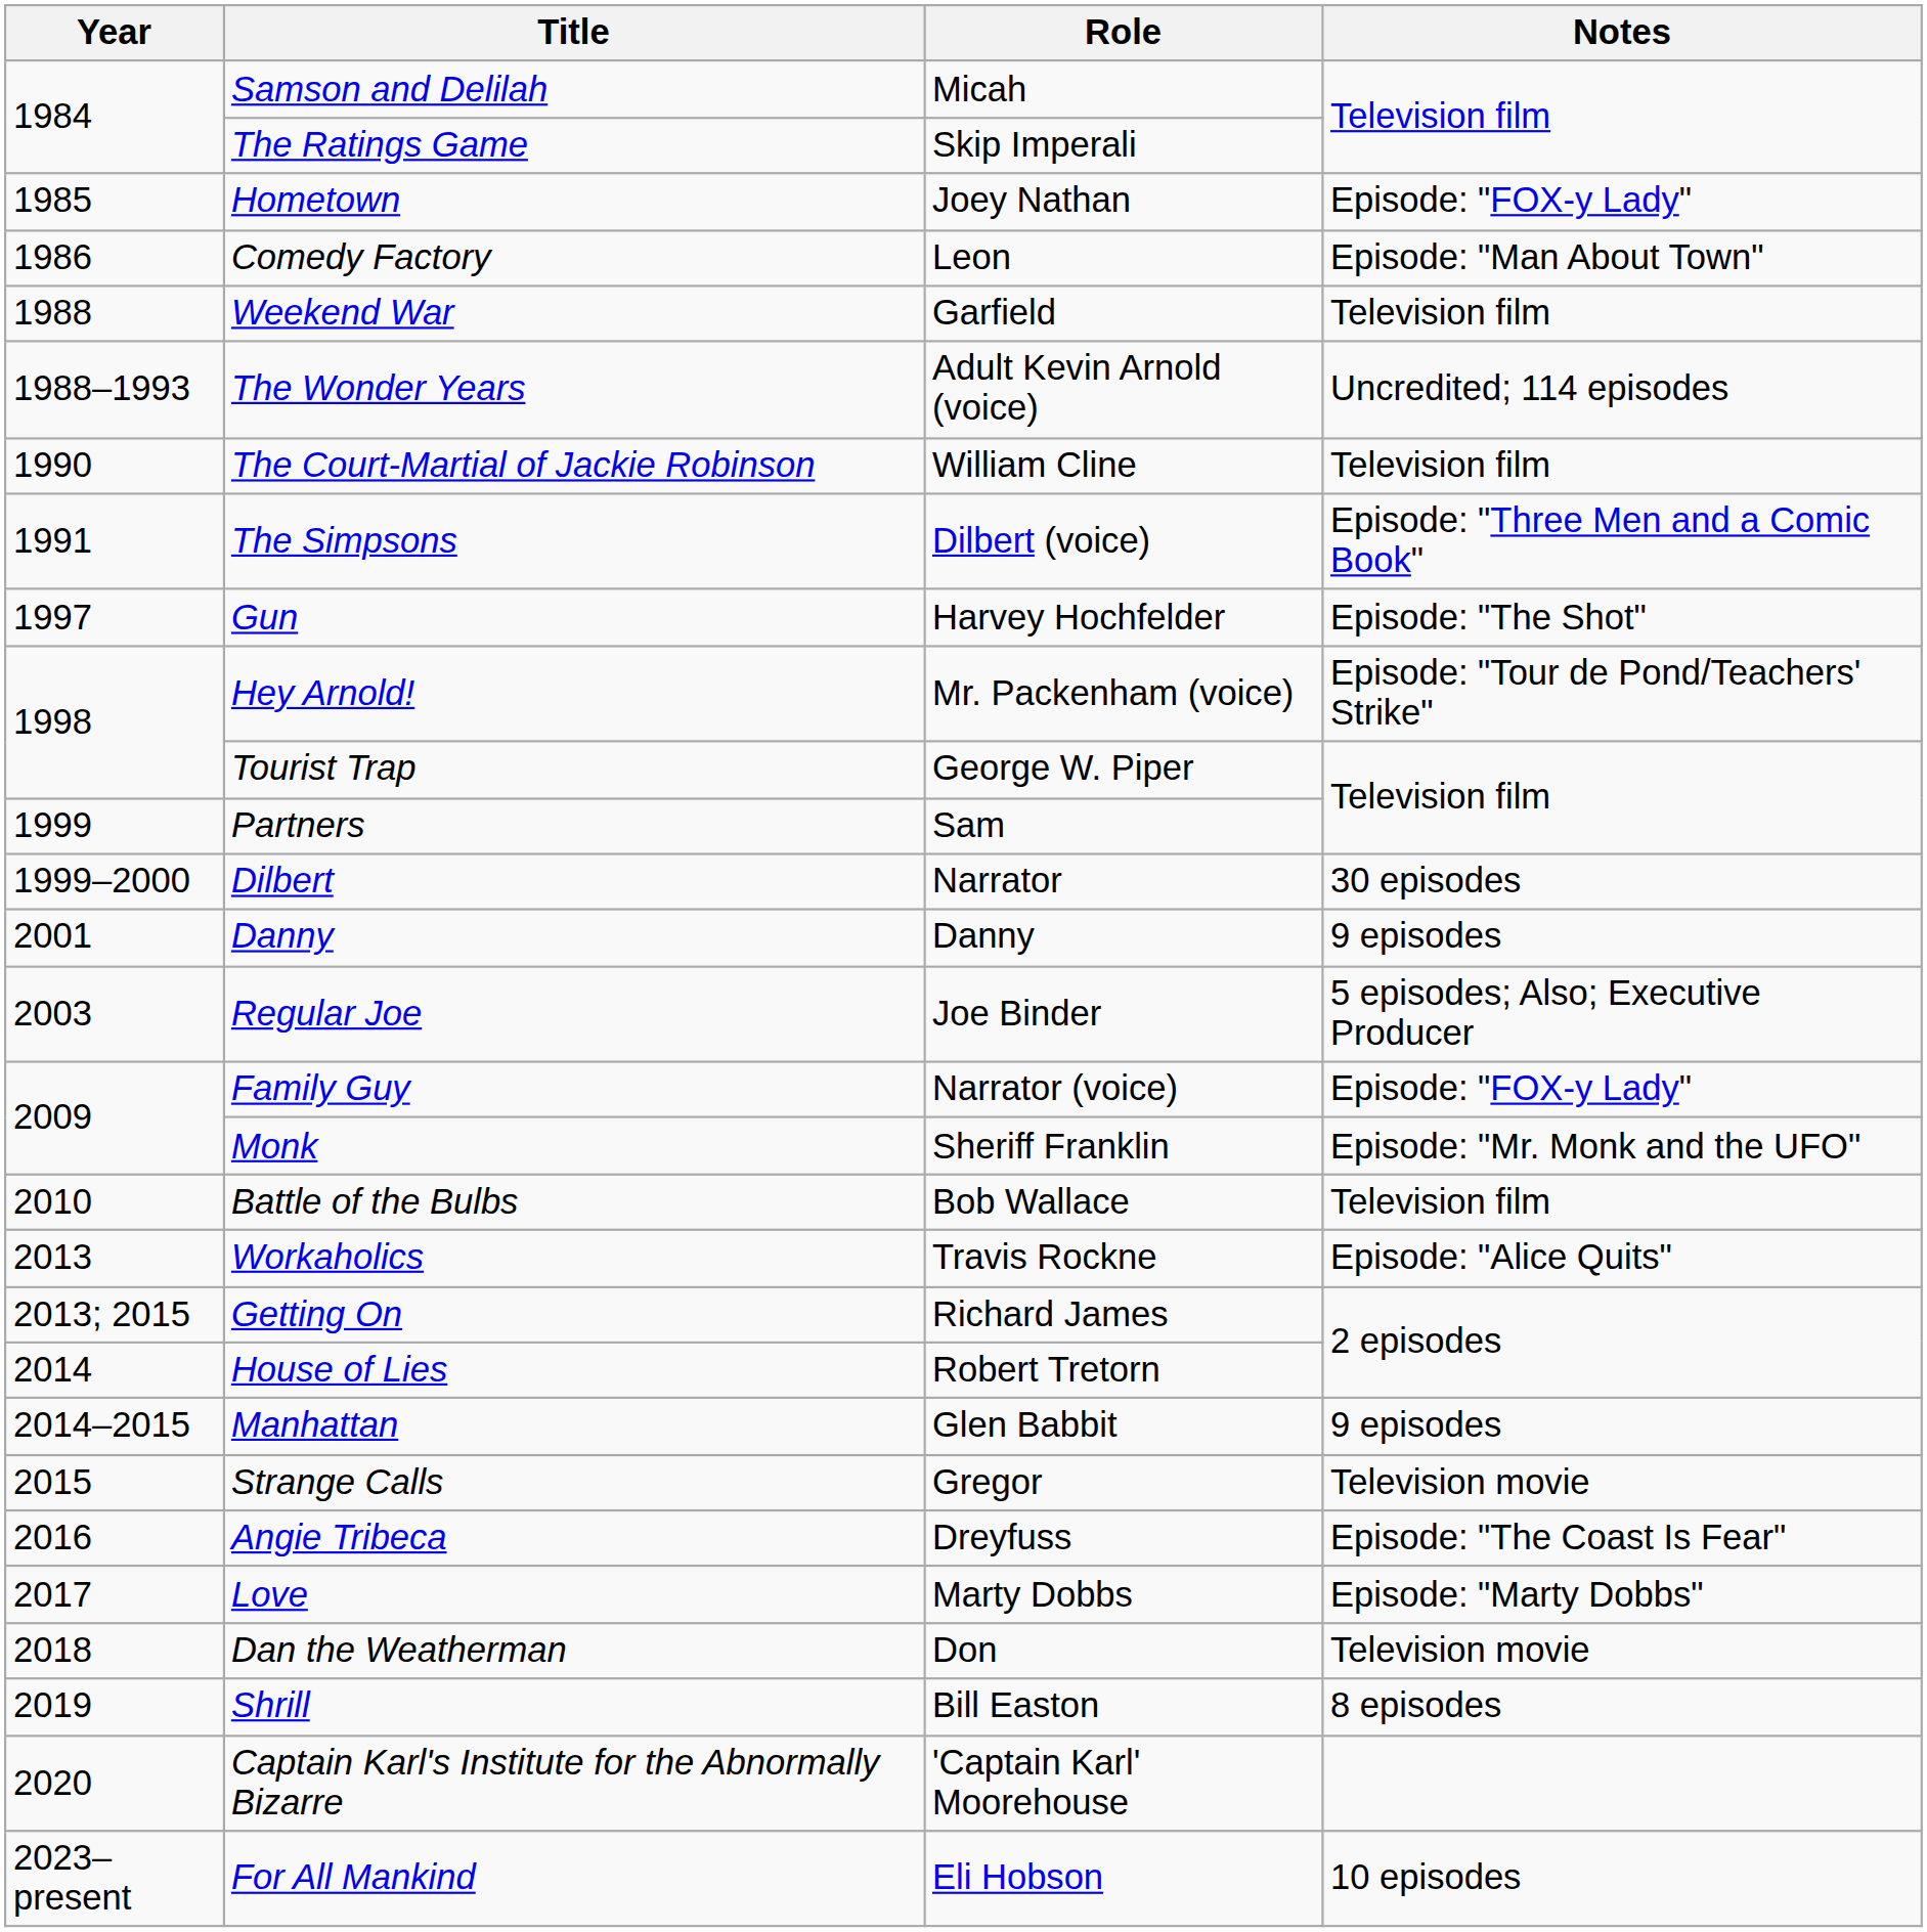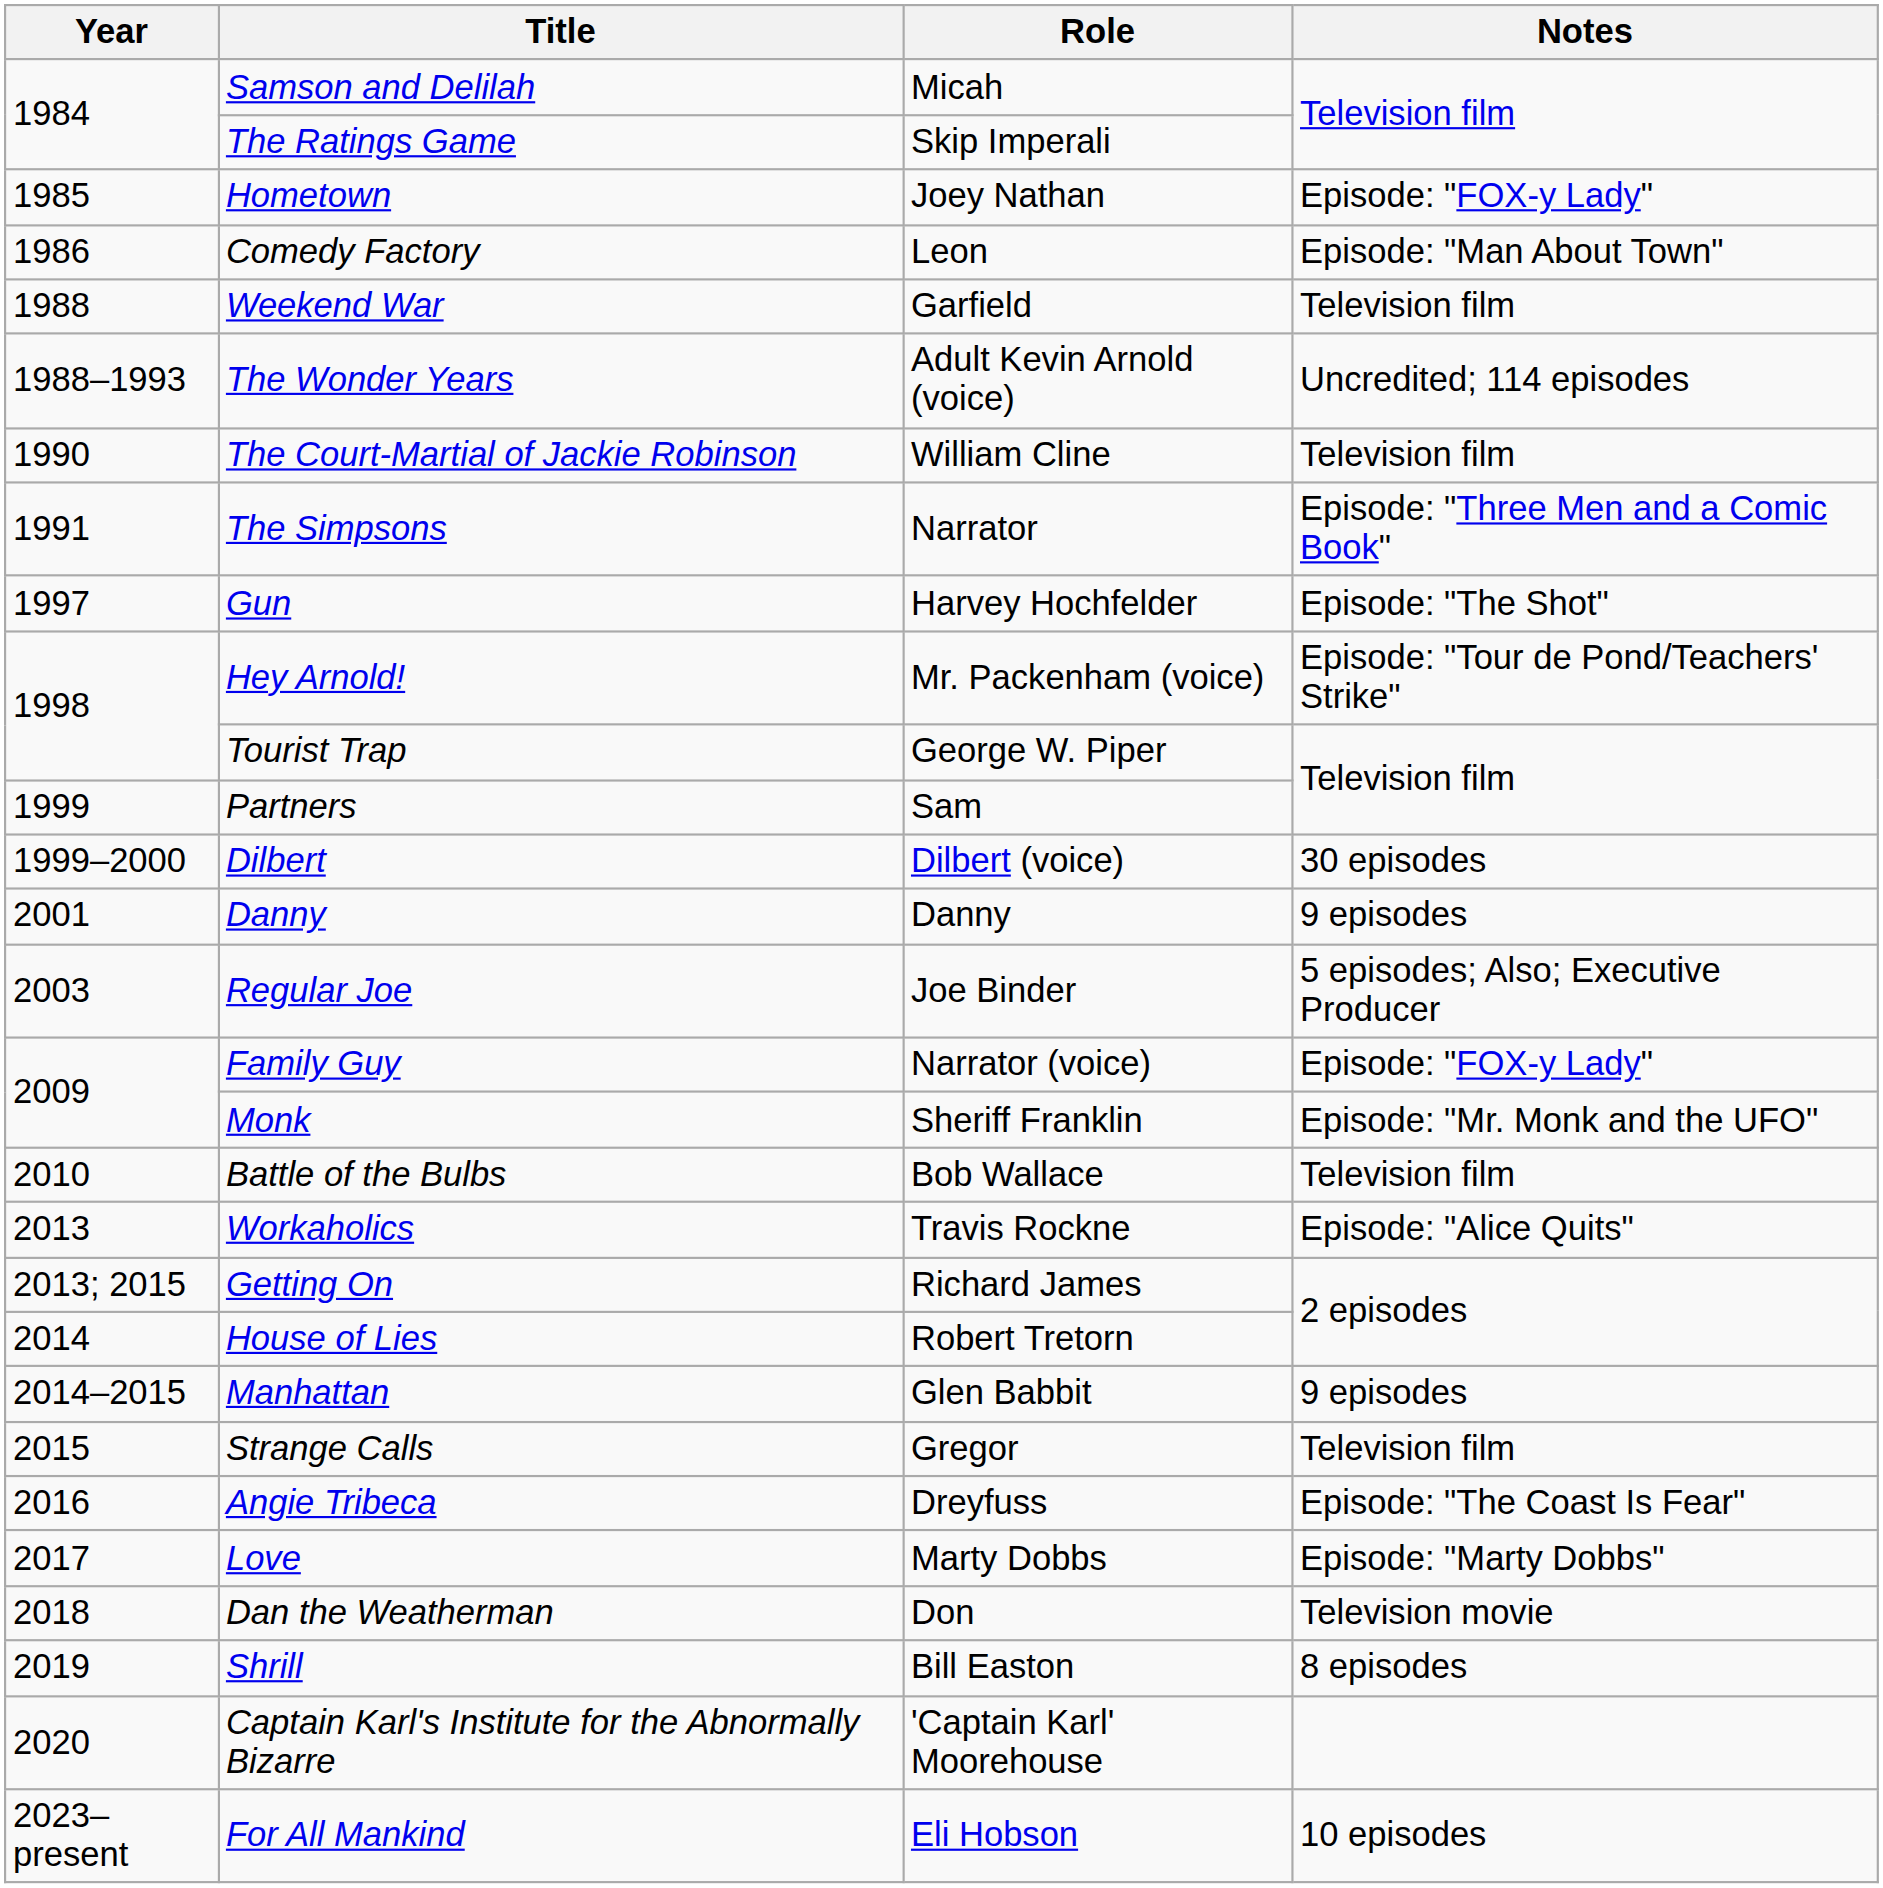The Simpsons | Role: Dilbert (voice) -> Narrator
Dilbert | Role: Narrator -> Dilbert (voice)
Strange Calls | Notes: Television movie -> Television film
